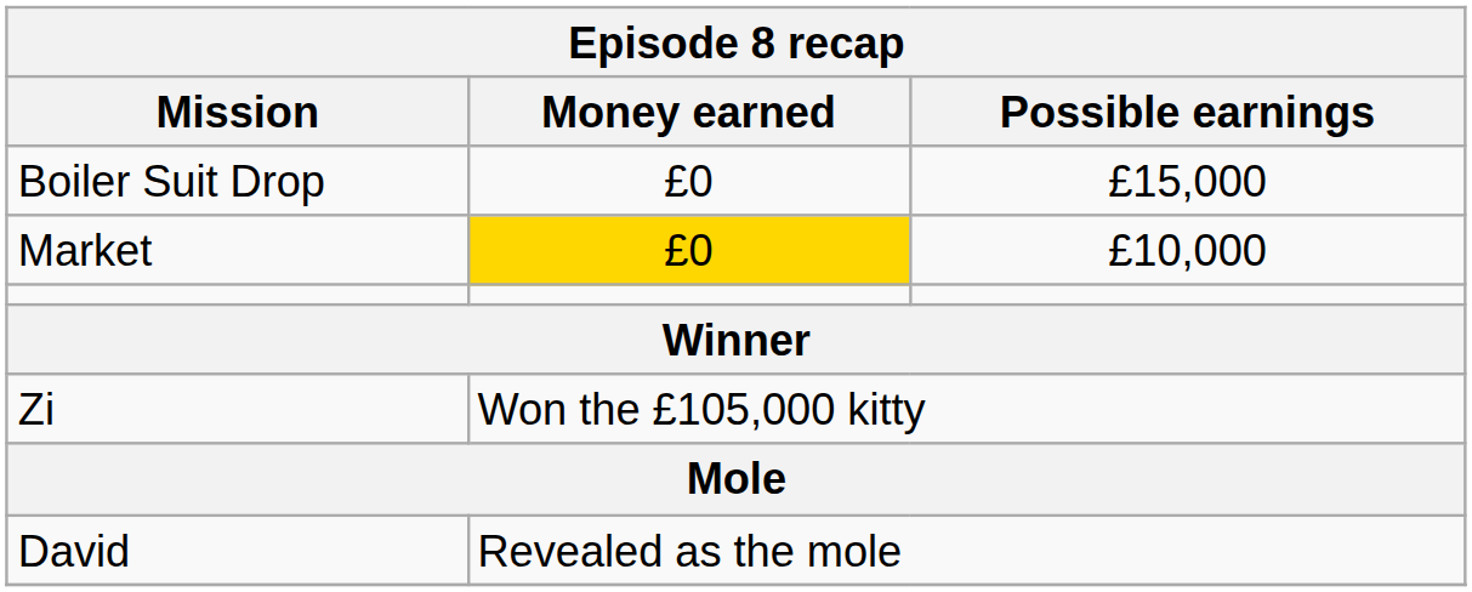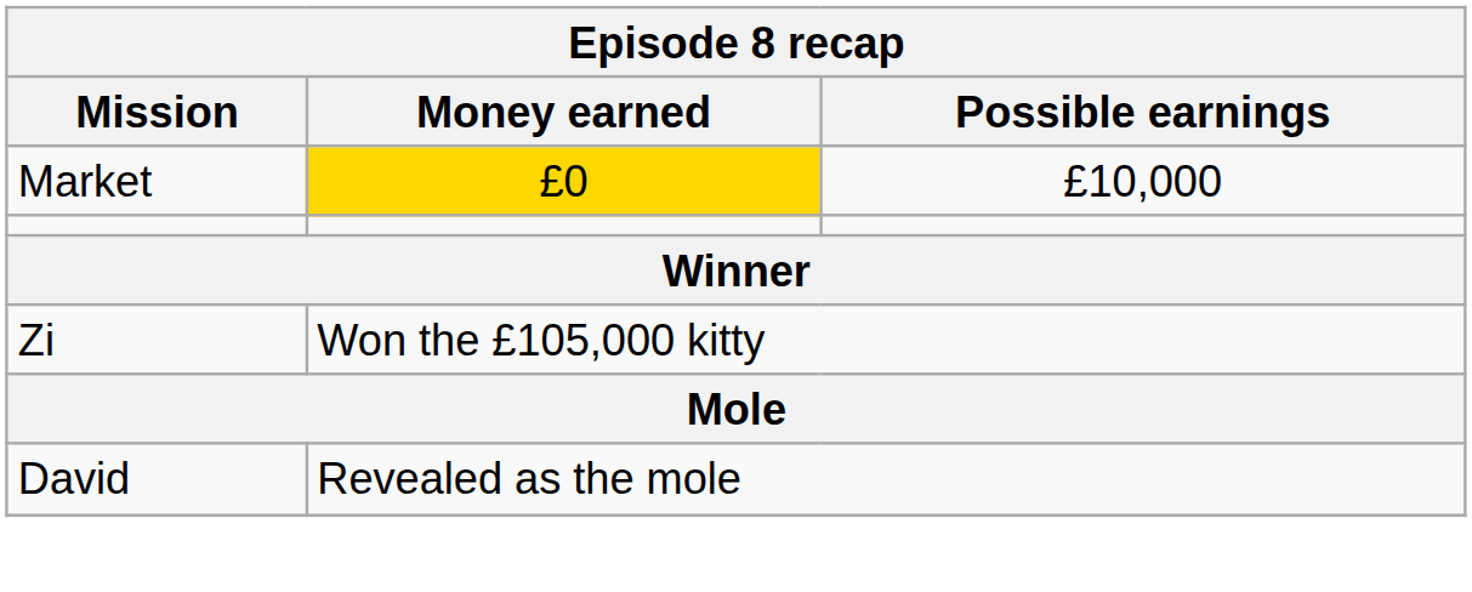- row: Boiler Suit Drop | £0 | £15,000
